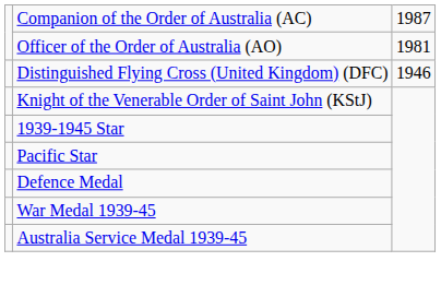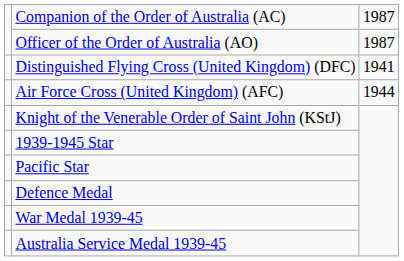Officer of the Order of Australia (AO) | column 3: 1981 -> 1987
Distinguished Flying Cross (United Kingdom) (DFC) | column 3: 1946 -> 1941
+ row: Air Force Cross (United Kingdom) (AFC) | 1944
